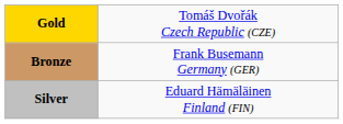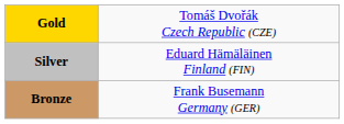rows swapped: Silver <-> Bronze
